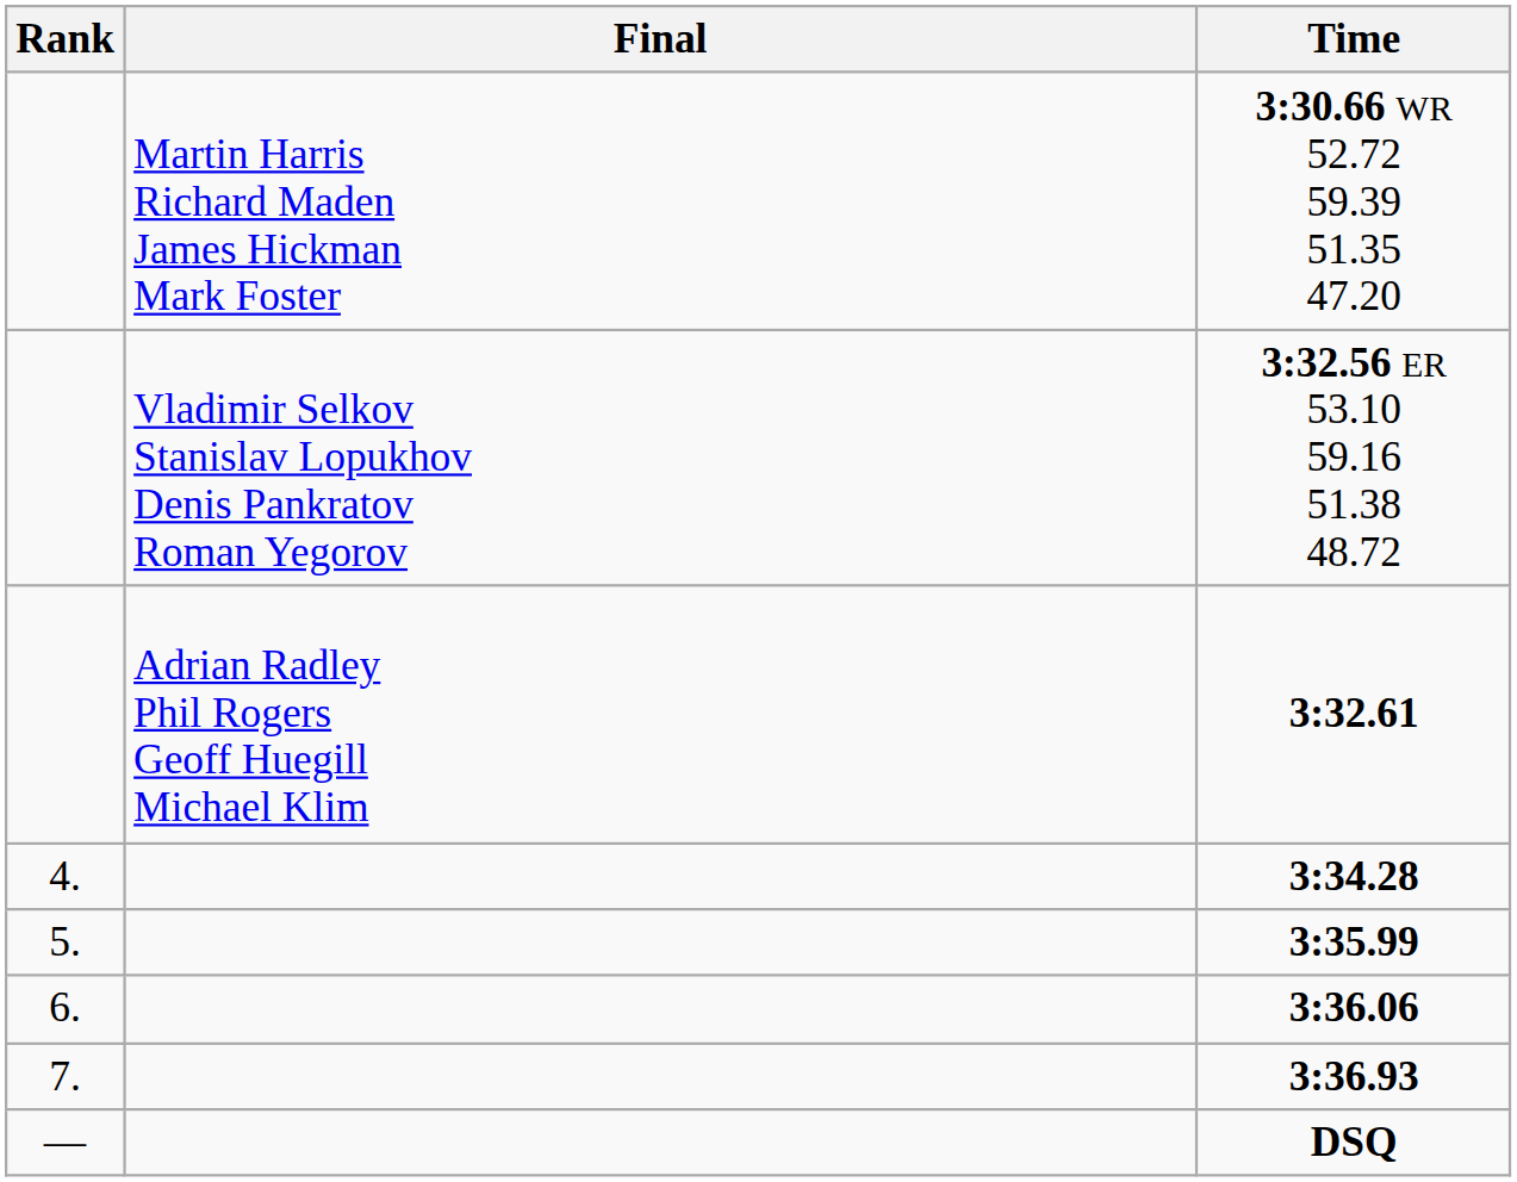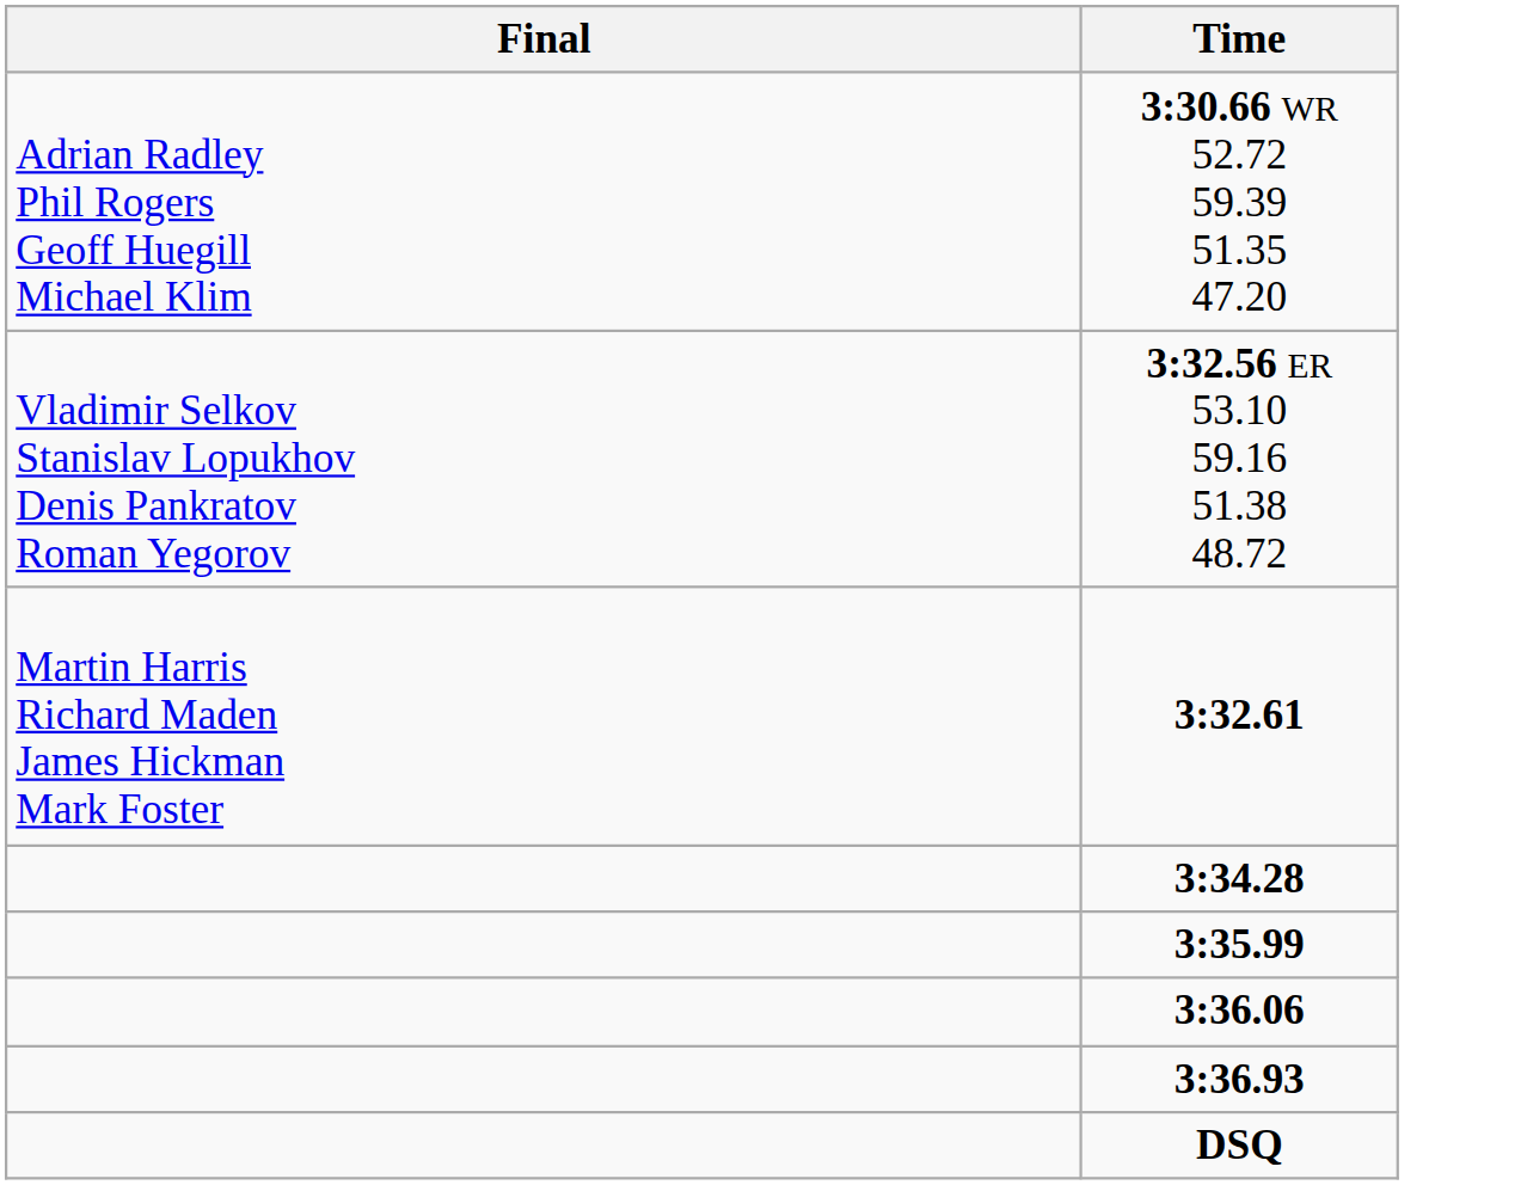- column: Rank | 4. | 5. | 6. | 7. | —
3:30.66 WR 52.72 59.39 51.35 47.20 | Final: Martin Harris Richard Maden James Hickman Mark Foster -> Adrian Radley Phil Rogers Geoff Huegill Michael Klim
3:32.61 | Final: Adrian Radley Phil Rogers Geoff Huegill Michael Klim -> Martin Harris Richard Maden James Hickman Mark Foster
